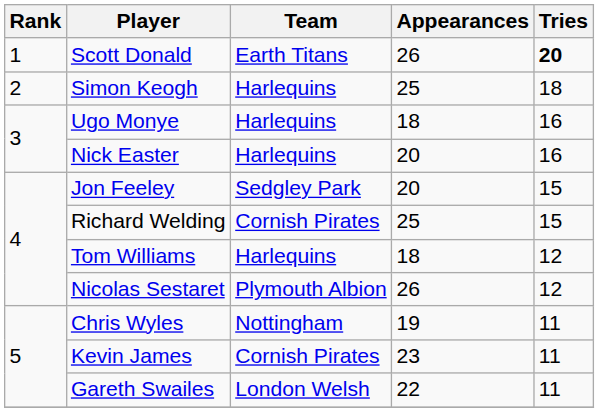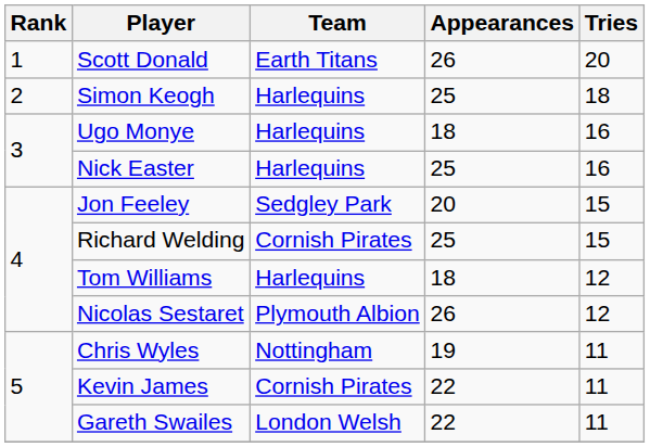Scott Donald | Tries: bold -> normal
Nick Easter | Appearances: 20 -> 25
Kevin James | Appearances: 23 -> 22
